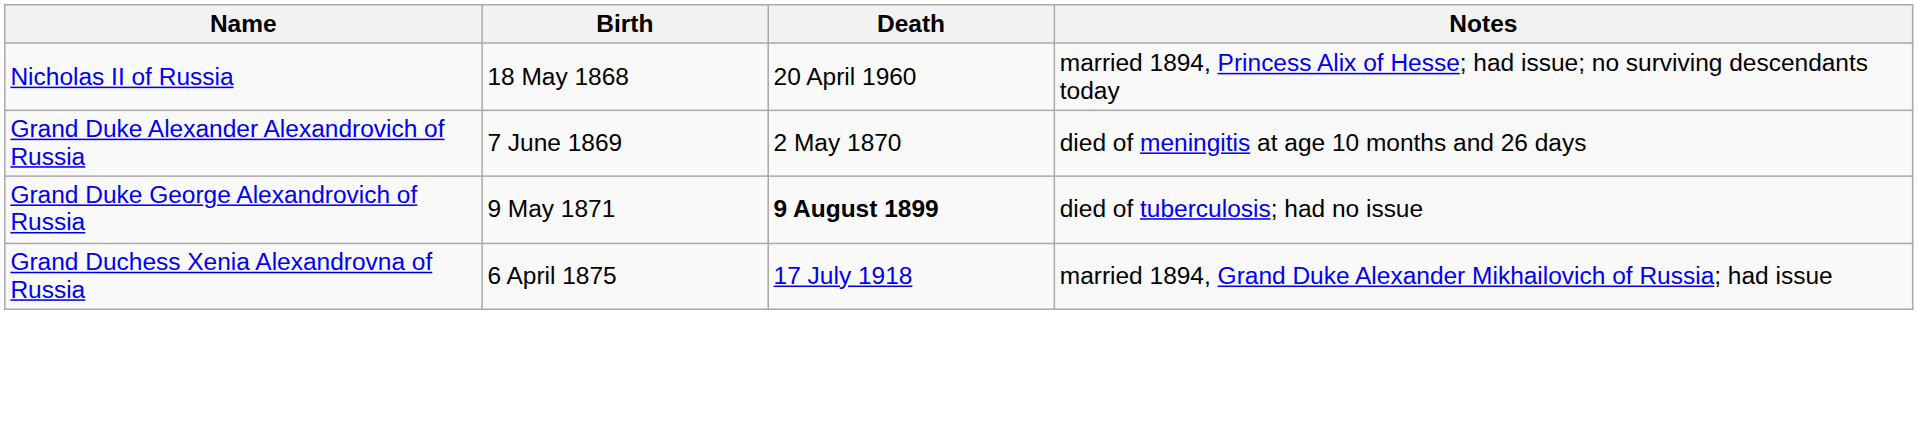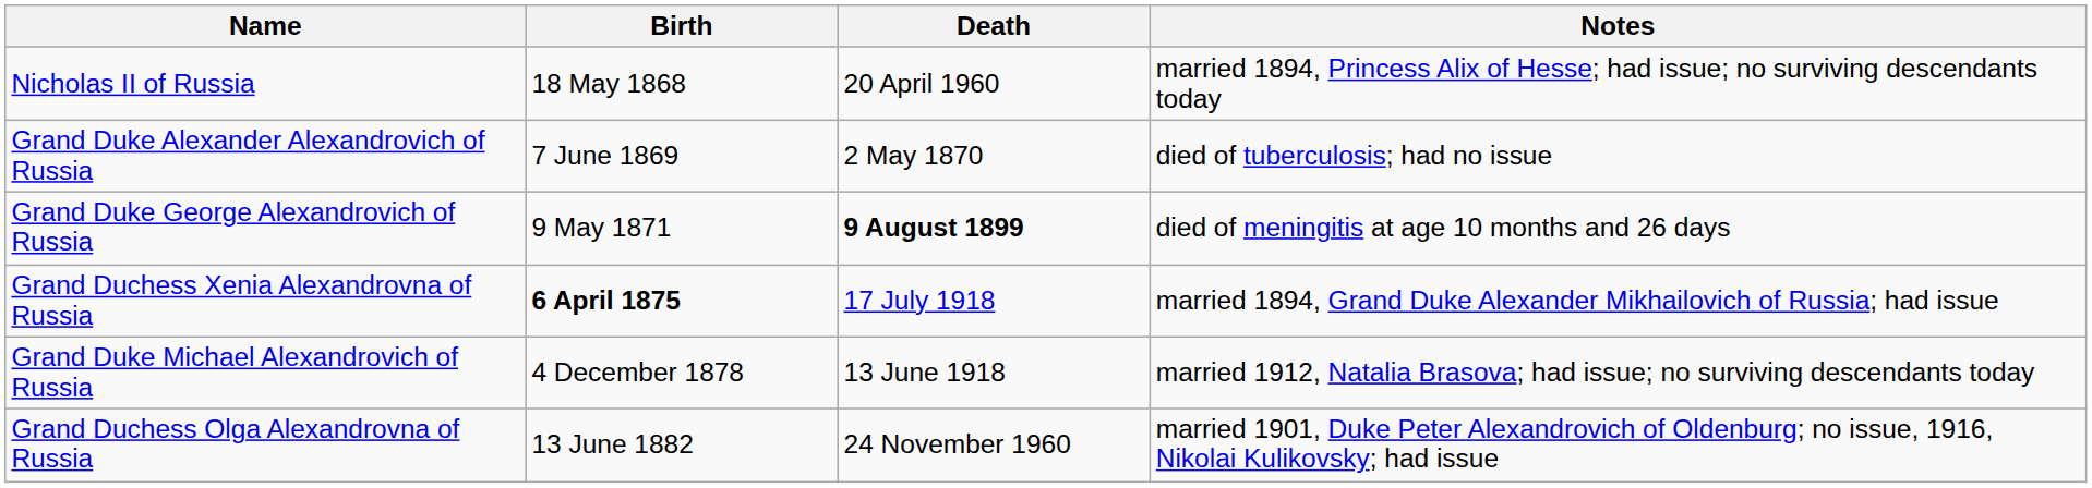Grand Duke Alexander Alexandrovich of Russia | Notes: died of meningitis at age 10 months and 26 days -> died of tuberculosis; had no issue
Grand Duke George Alexandrovich of Russia | Notes: died of tuberculosis; had no issue -> died of meningitis at age 10 months and 26 days
Grand Duchess Xenia Alexandrovna of Russia | Birth: normal -> bold
+ row: Grand Duke Michael Alexandrovich of Russia | 4 December 1878 | 13 June 1918 | married 1912, Natalia Brasova; had issue; no surviving descendants today
+ row: Grand Duchess Olga Alexandrovna of Russia | 13 June 1882 | 24 November 1960 | married 1901, Duke Peter Alexandrovich of Oldenburg; no issue, 1916, Nikolai Kulikovsky; had issue
